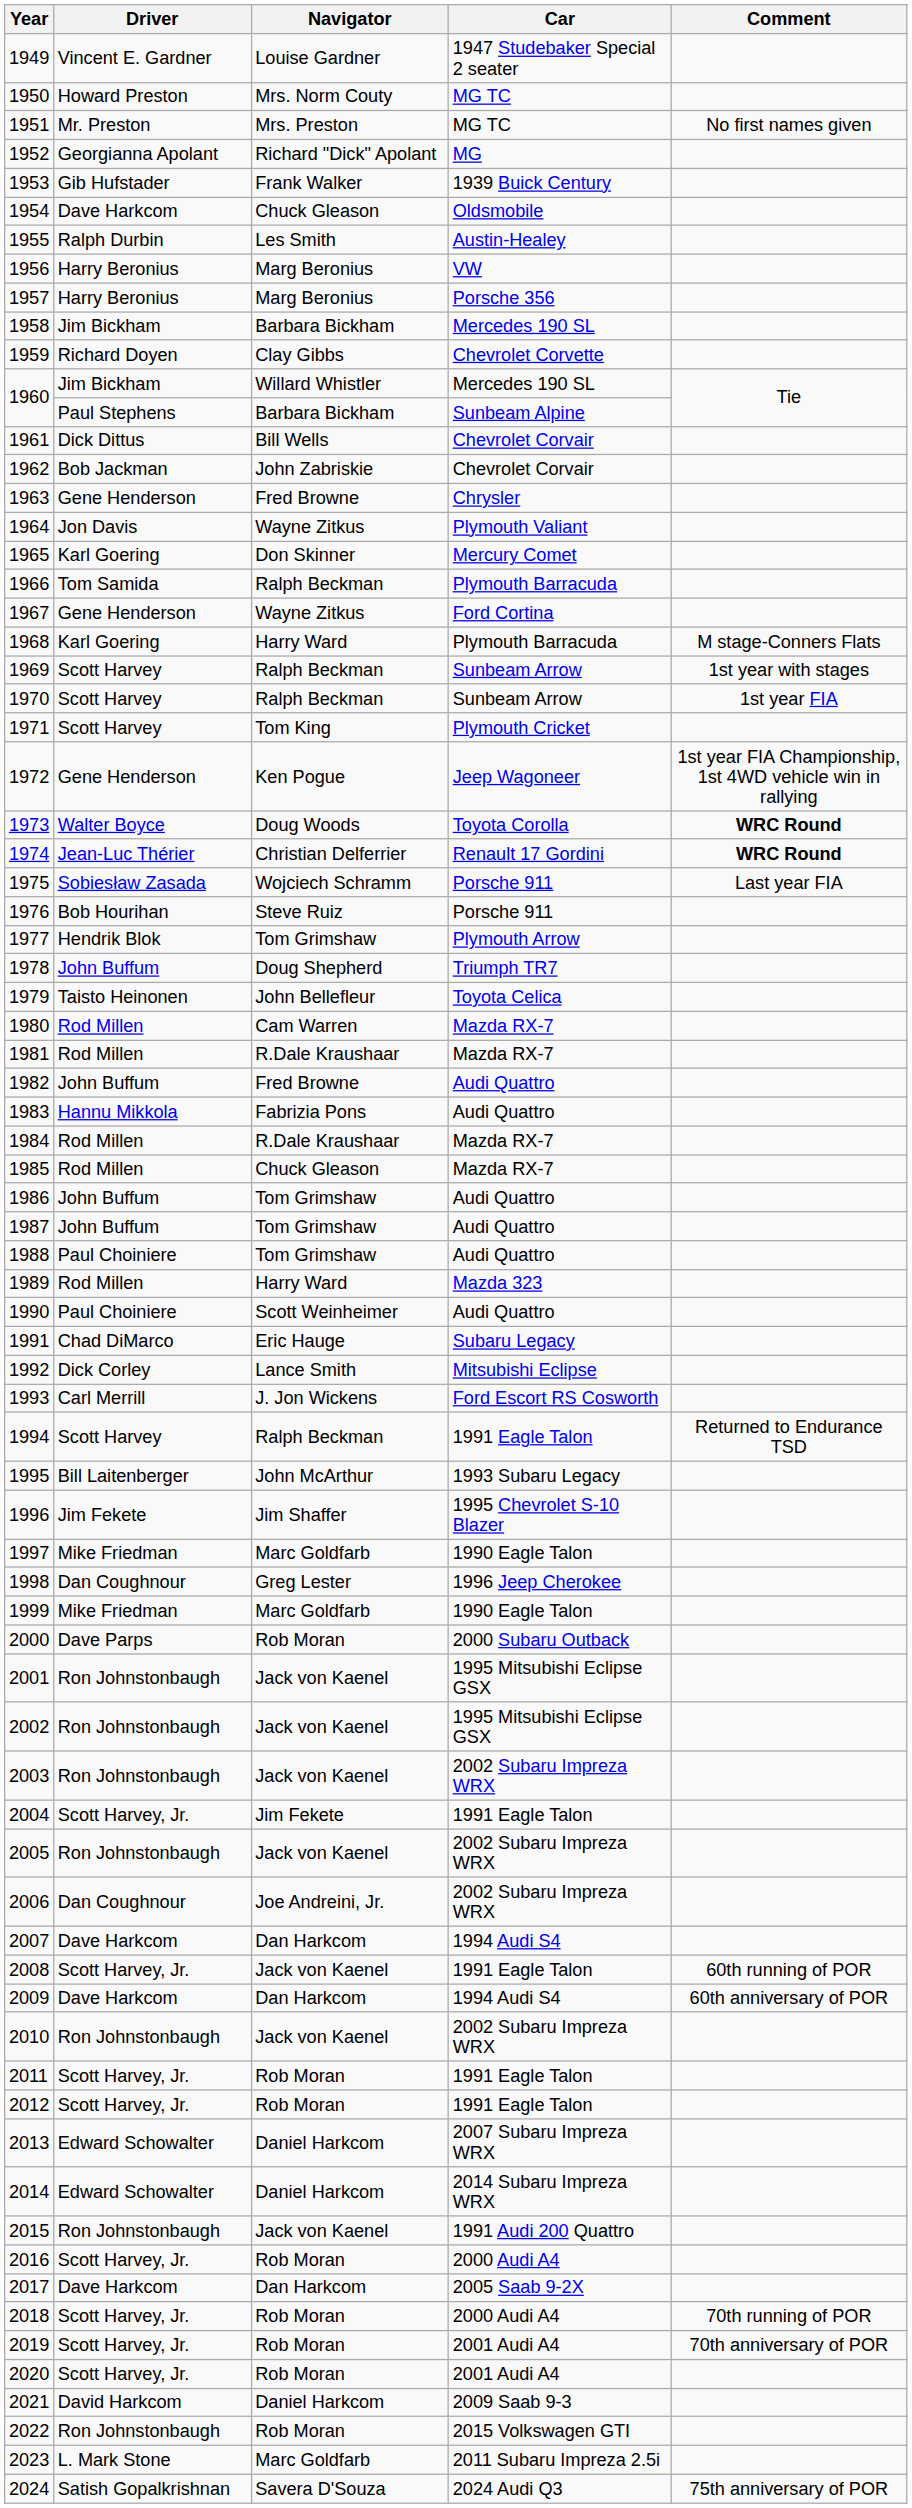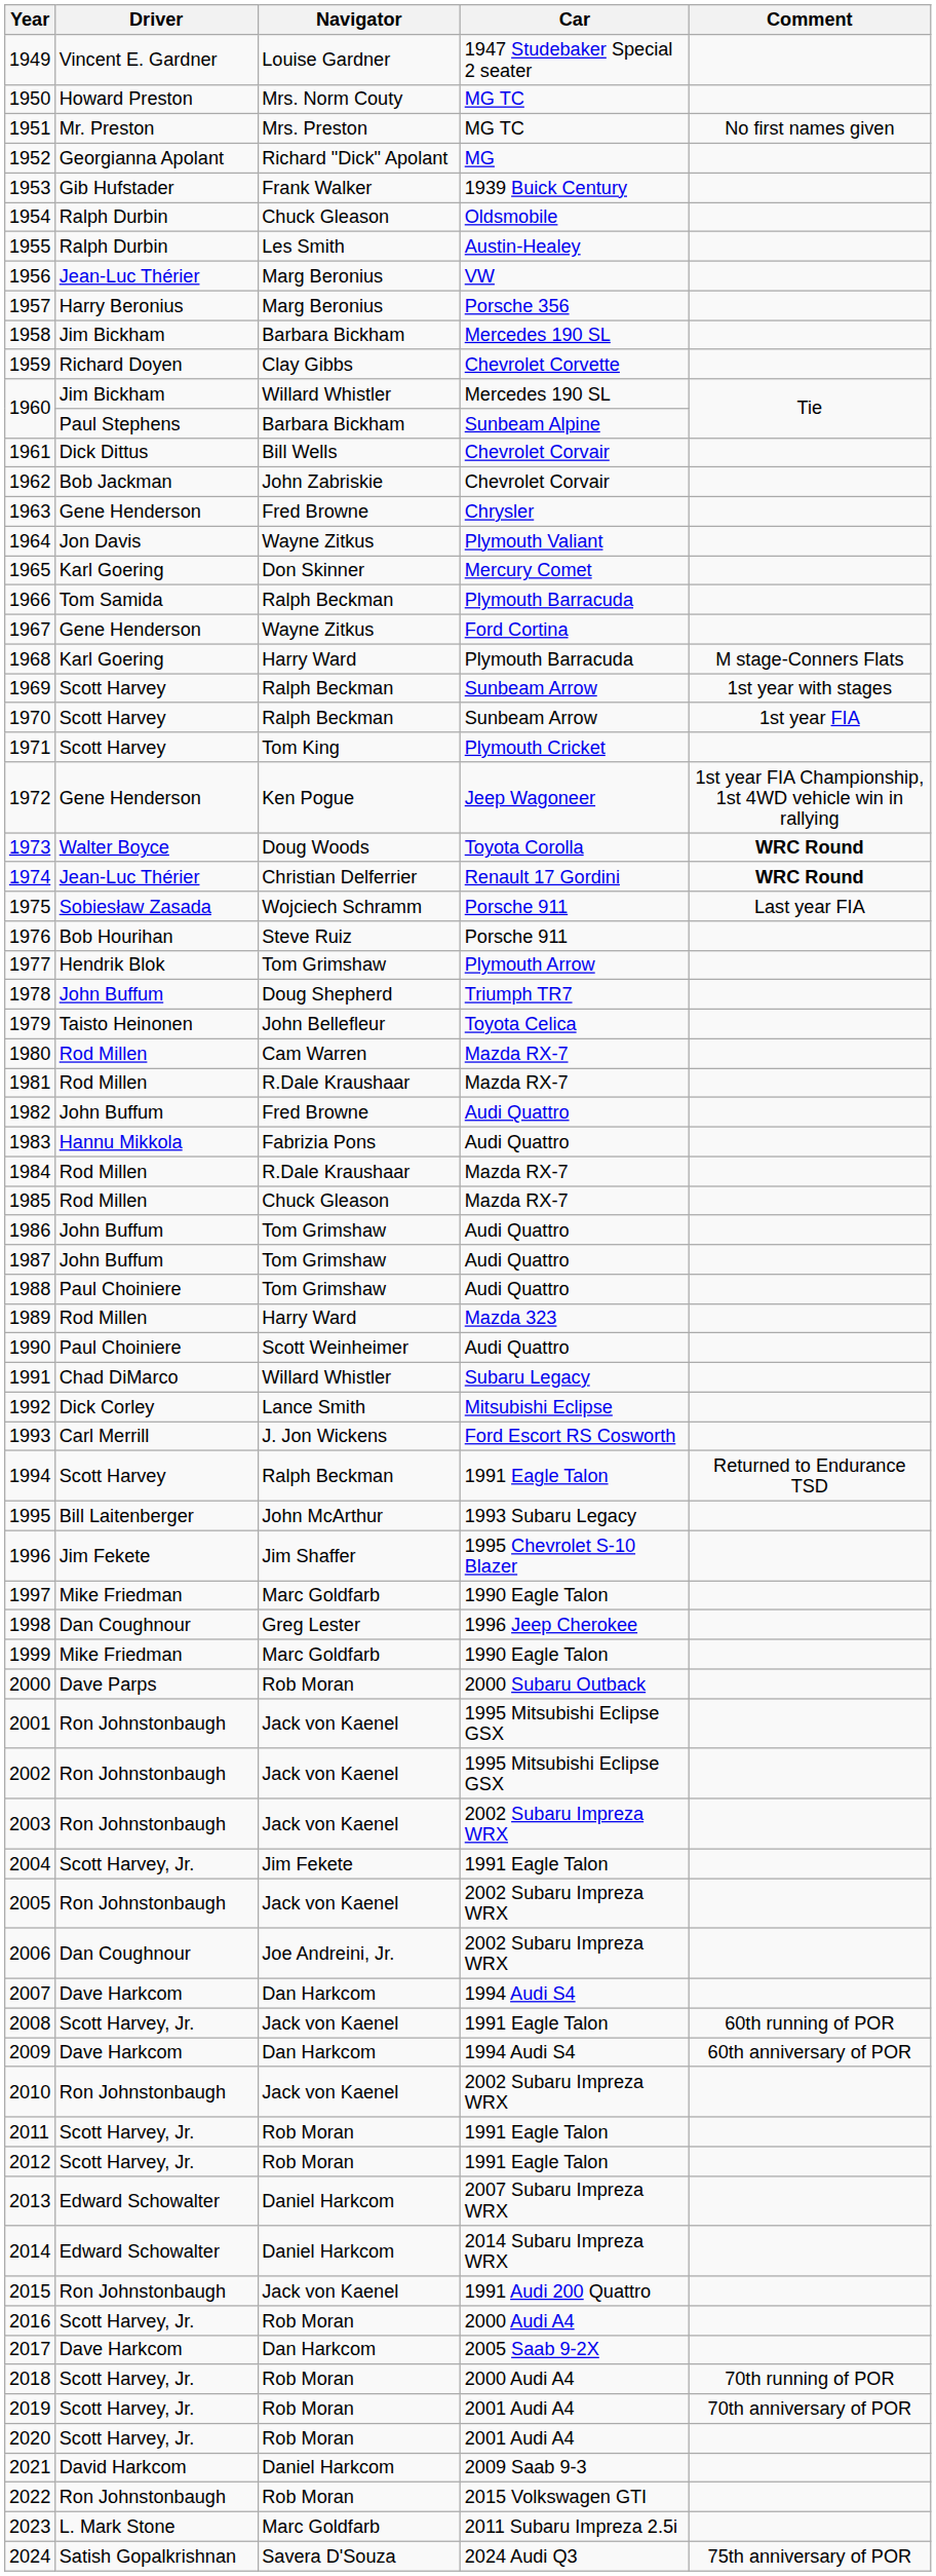1954 | Driver: Dave Harkcom -> Ralph Durbin
1956 | Driver: Harry Beronius -> Jean-Luc Thérier
1991 | Navigator: Eric Hauge -> Willard Whistler
